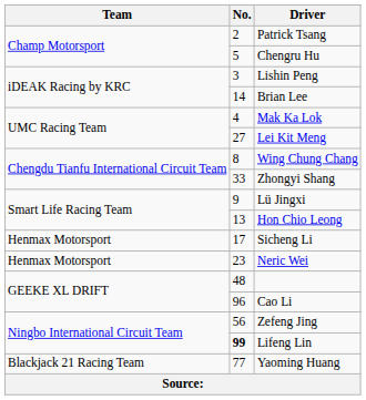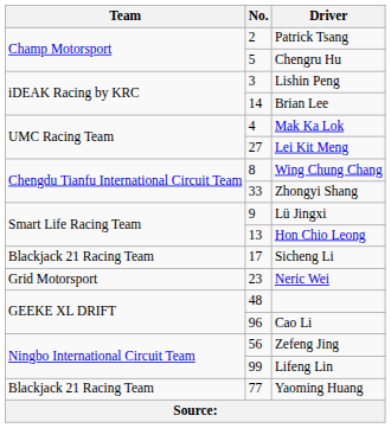Sicheng Li | Team: Henmax Motorsport -> Blackjack 21 Racing Team
Neric Wei | Team: Henmax Motorsport -> Grid Motorsport
Lifeng Lin | No.: bold -> normal
